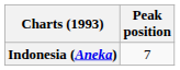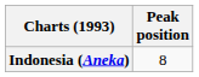Indonesia (Aneka) | Peak position: 7 -> 8
